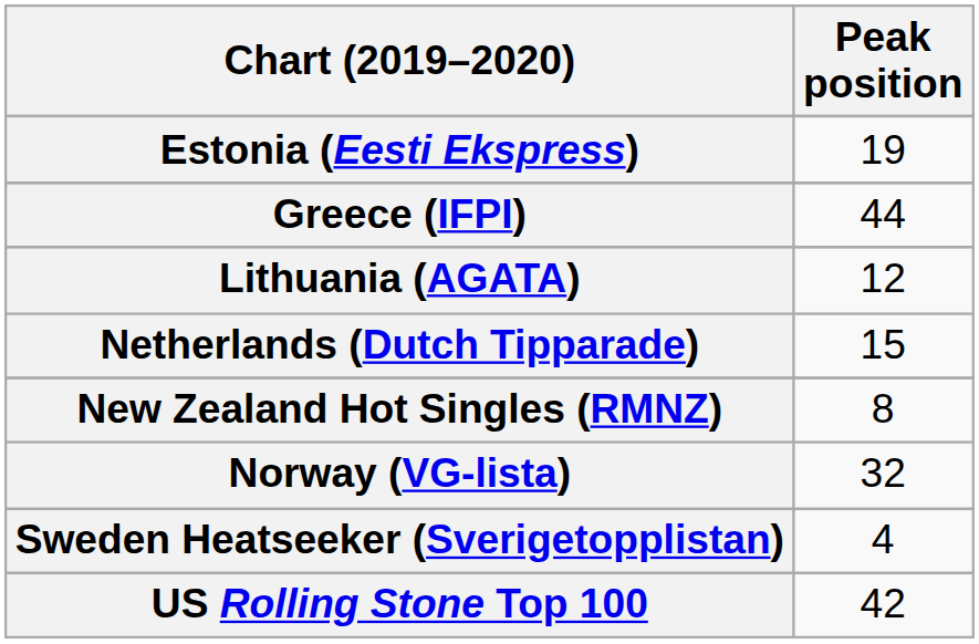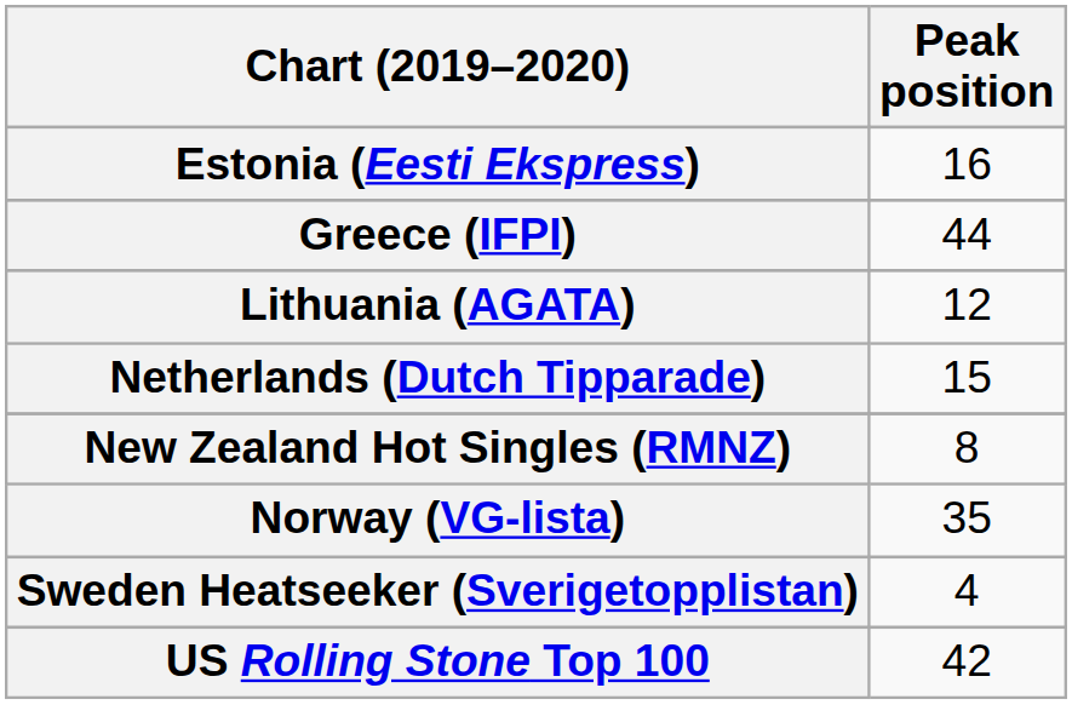Estonia (Eesti Ekspress) | Peak position: 19 -> 16
Norway (VG-lista) | Peak position: 32 -> 35
